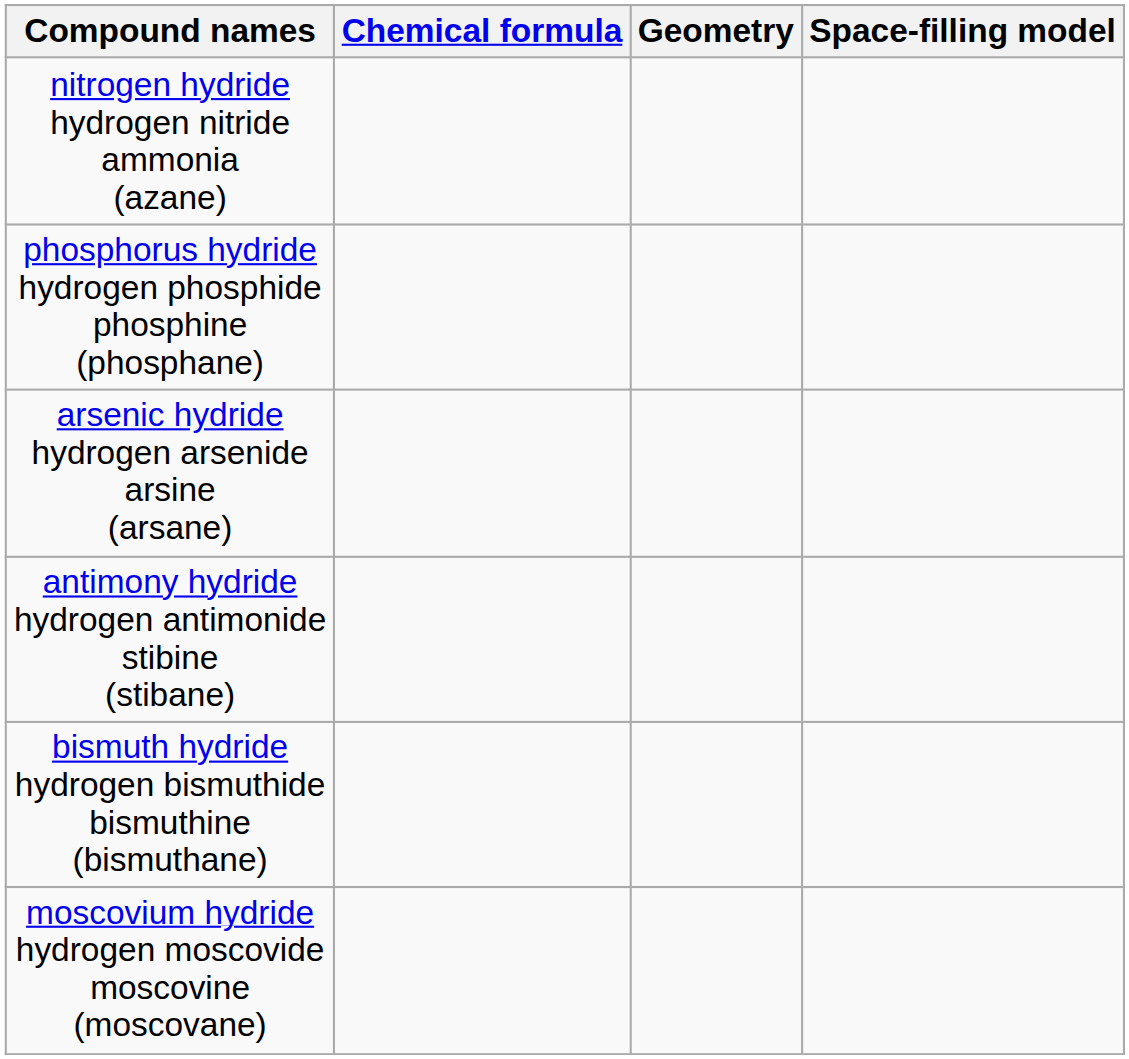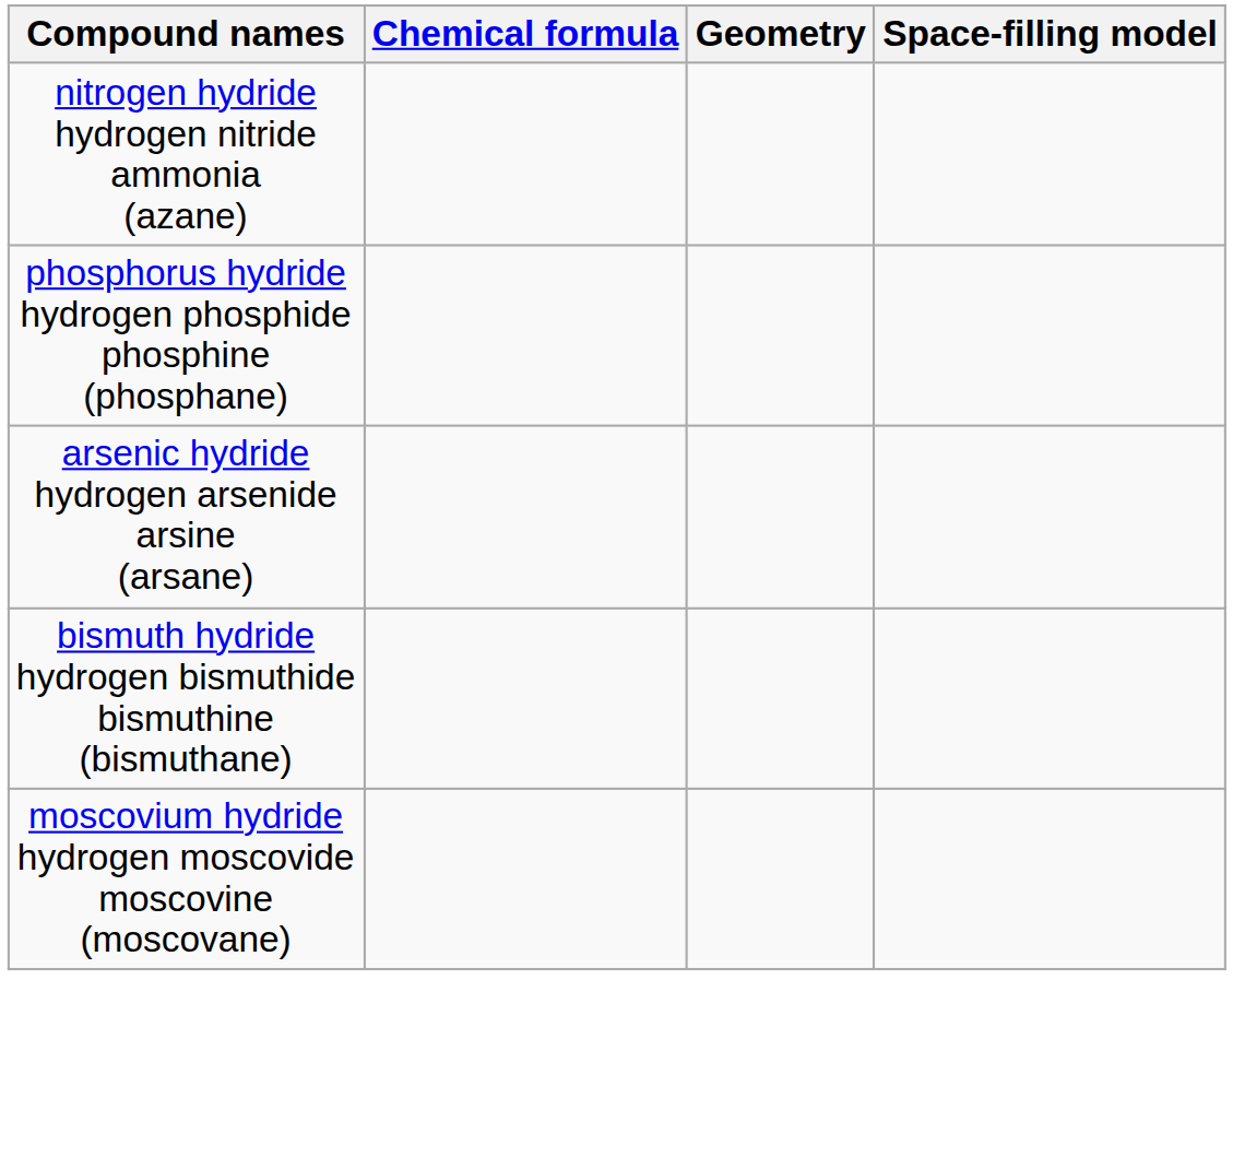- row: antimony hydride hydrogen antimonide stibine (stibane)
